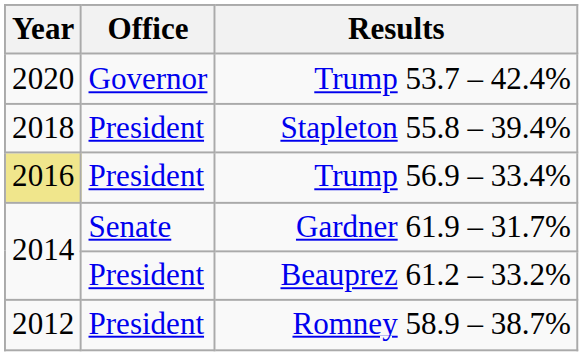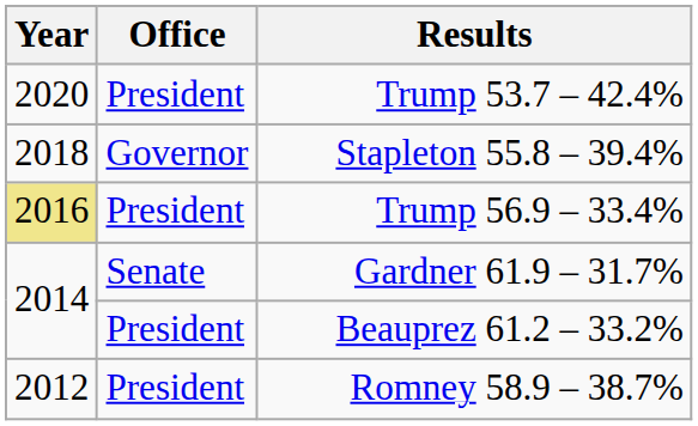Trump 53.7 – 42.4% | Office: Governor -> President
Stapleton 55.8 – 39.4% | Office: President -> Governor
